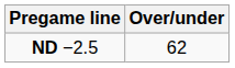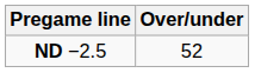ND −2.5 | Over/under: 62 -> 52
